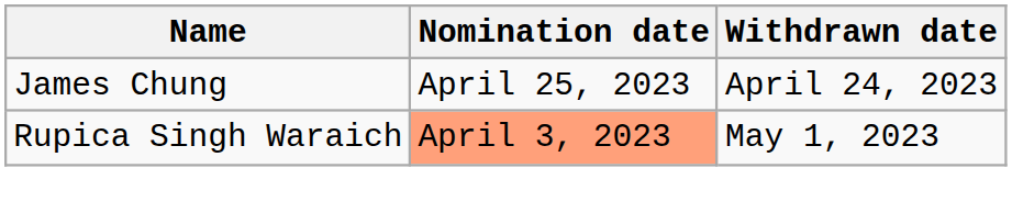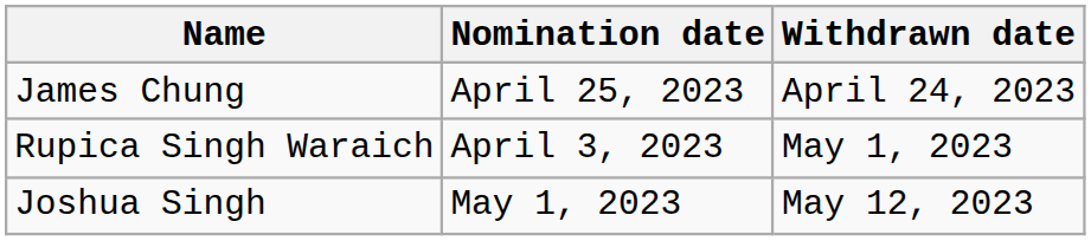Rupica Singh Waraich | Nomination date: lightsalmon background -> no background
+ row: Joshua Singh | May 1, 2023 | May 12, 2023
